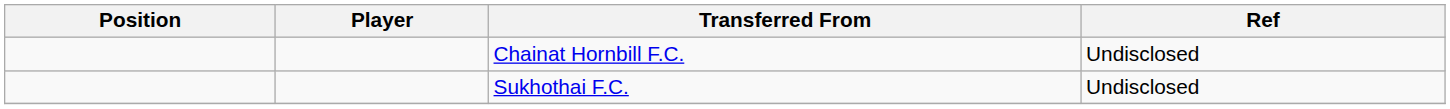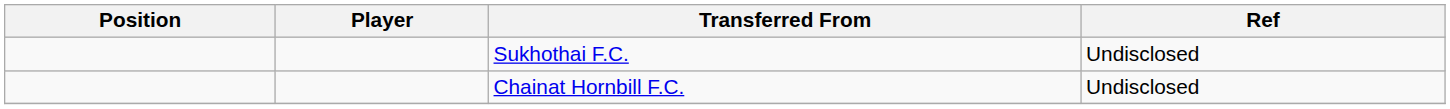rows swapped: Sukhothai F.C. <-> Chainat Hornbill F.C.
